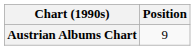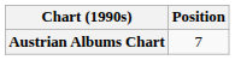Austrian Albums Chart | Position: 9 -> 7
